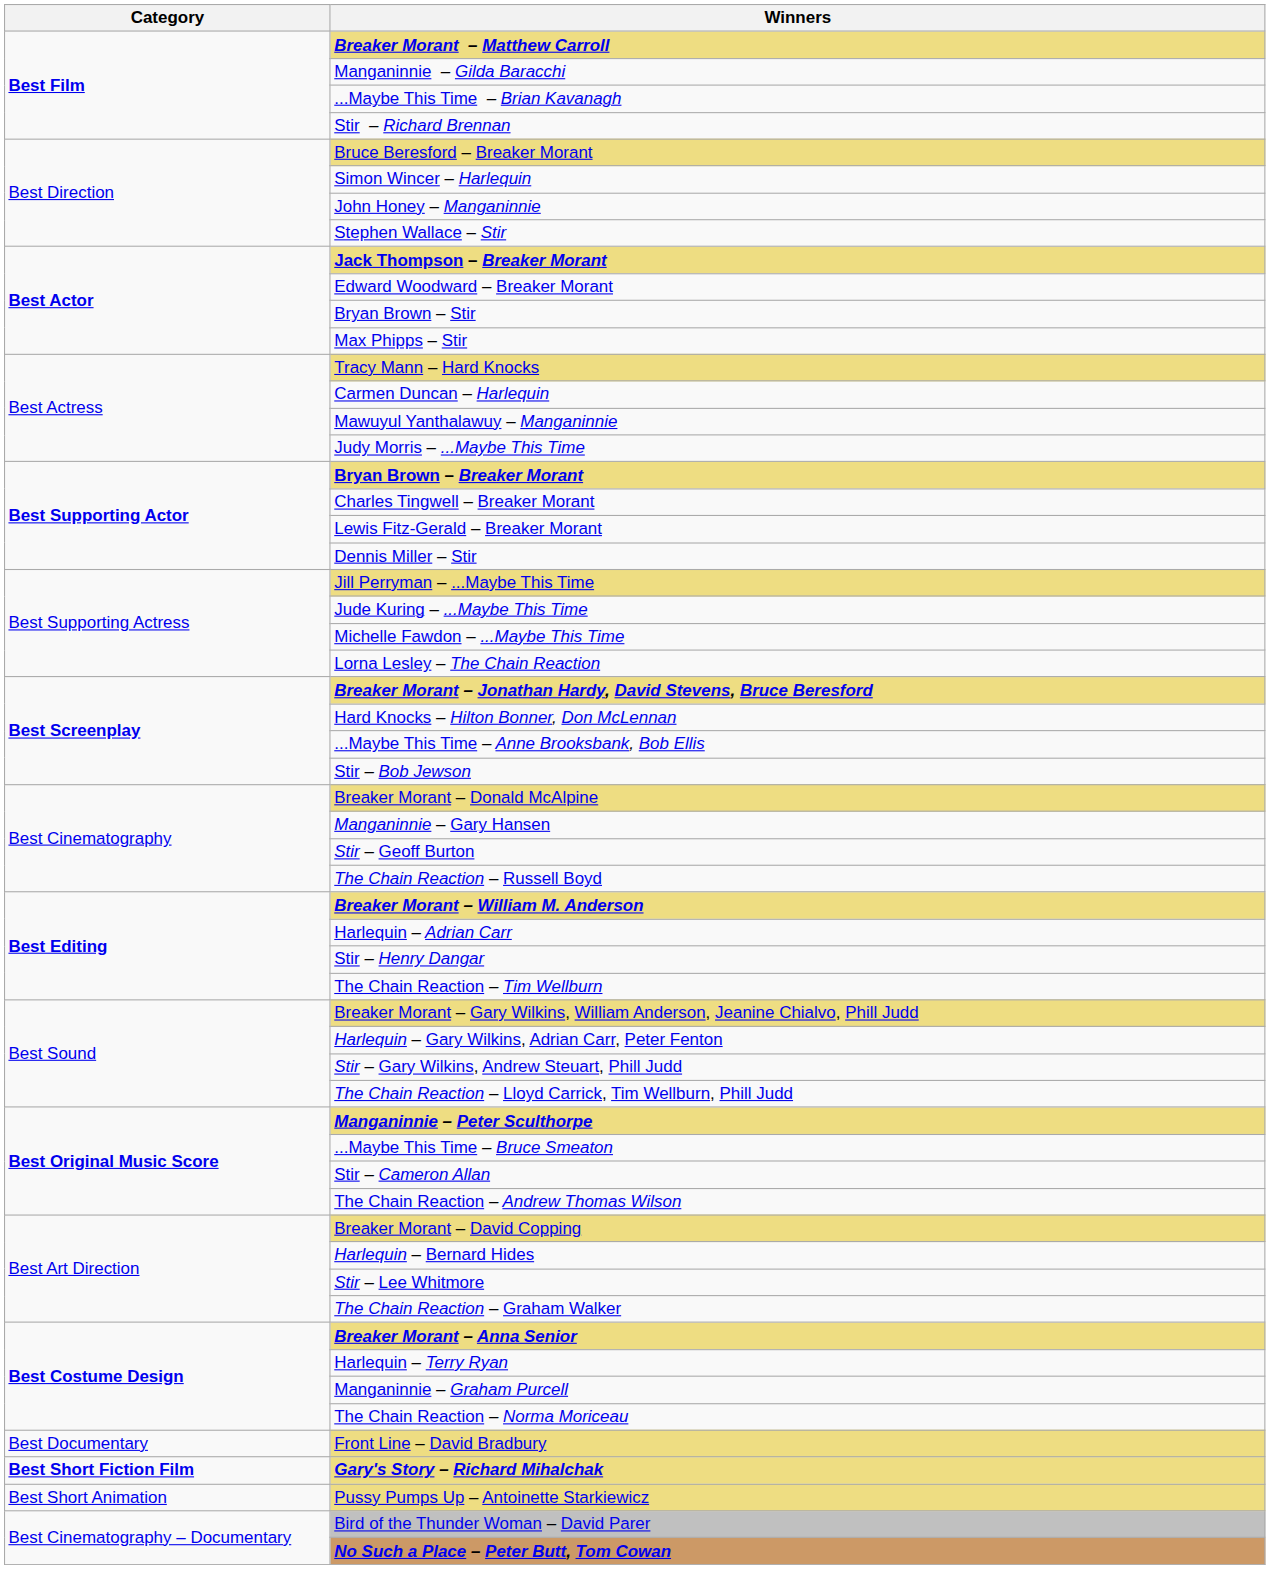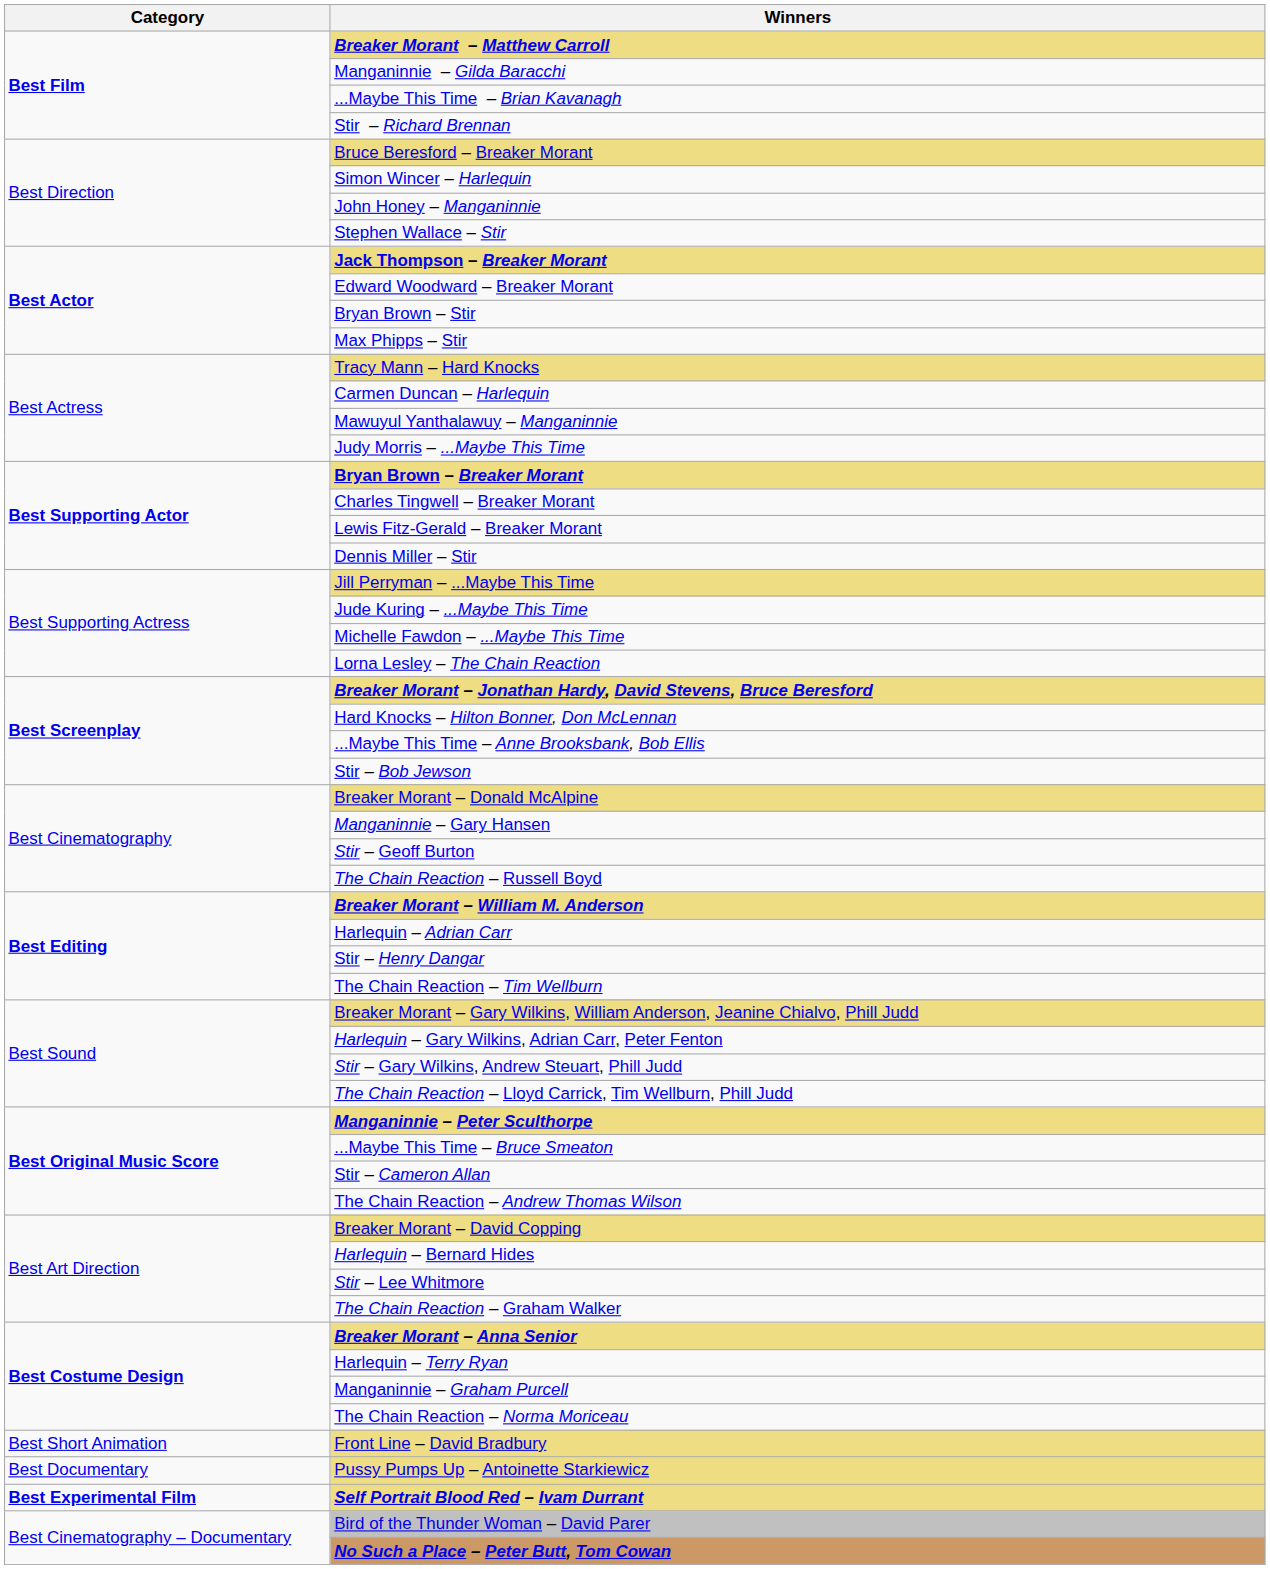Front Line – David Bradbury | Category: Best Documentary -> Best Short Animation
- row: Best Short Fiction Film | Gary's Story – Richard Mihalchak
Pussy Pumps Up – Antoinette Starkiewicz | Category: Best Short Animation -> Best Documentary
+ row: Best Experimental Film | Self Portrait Blood Red – Ivam Durrant
